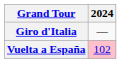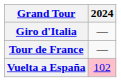+ row: Tour de France | —
